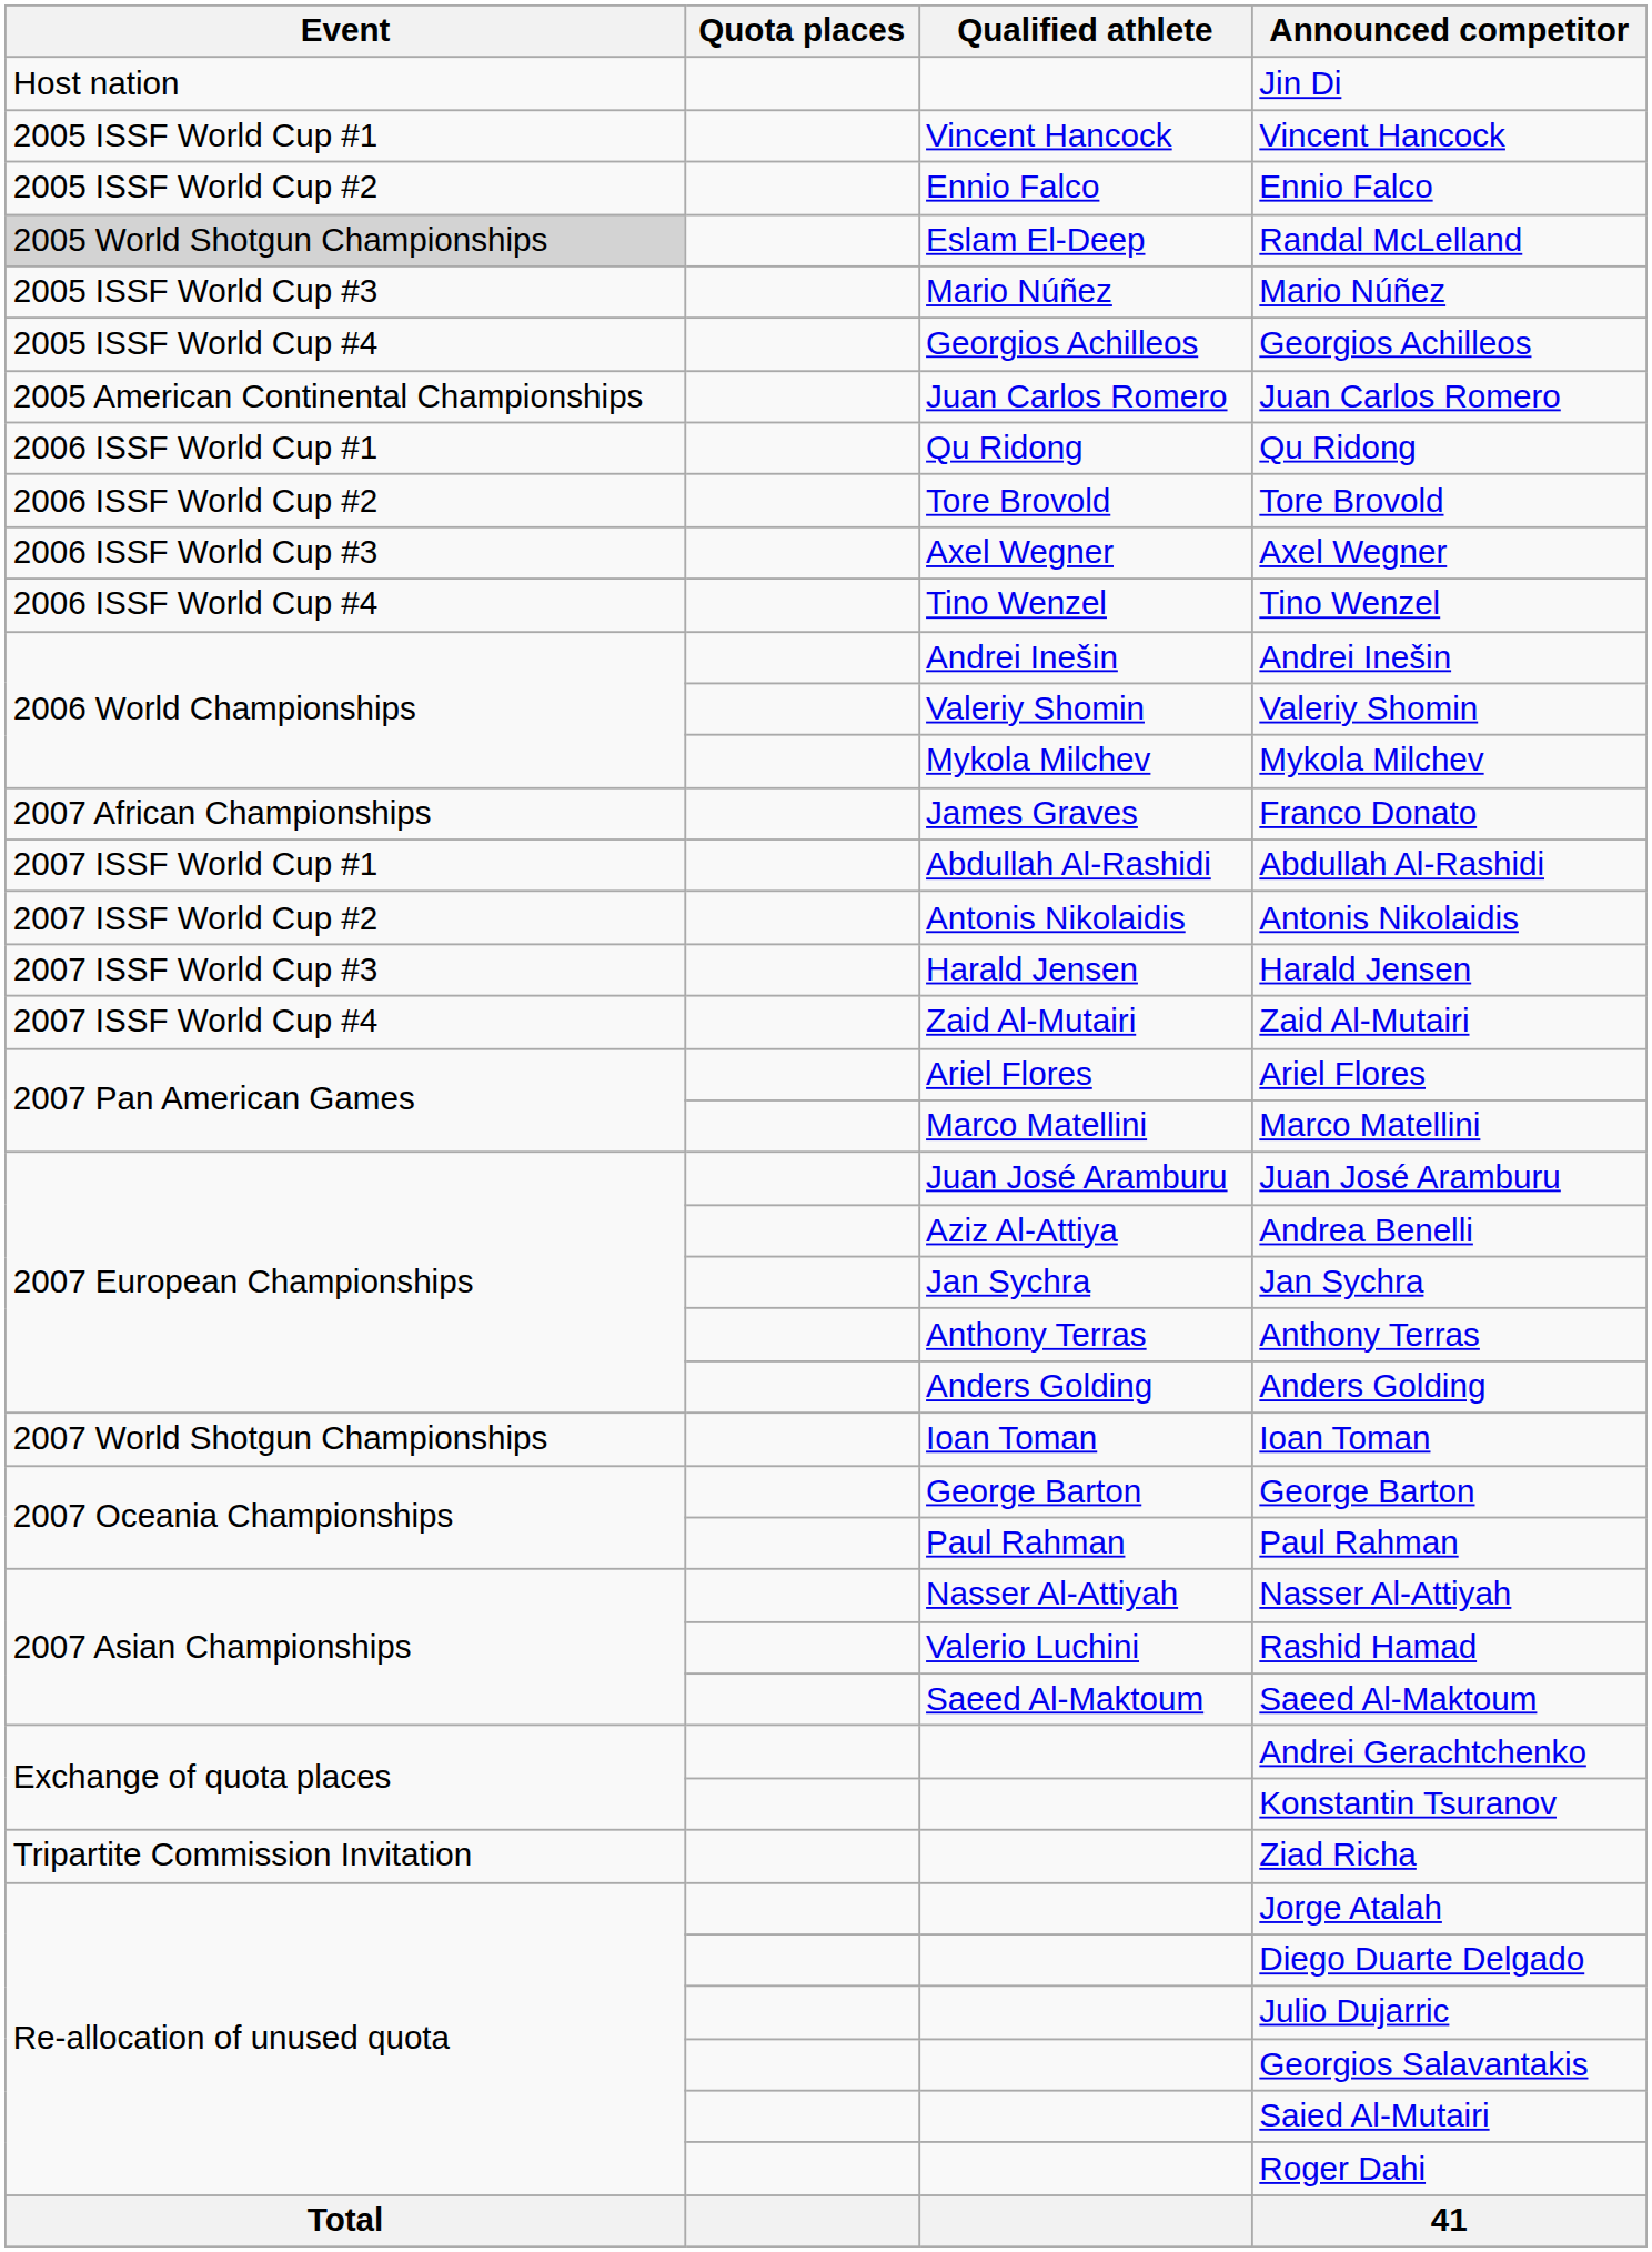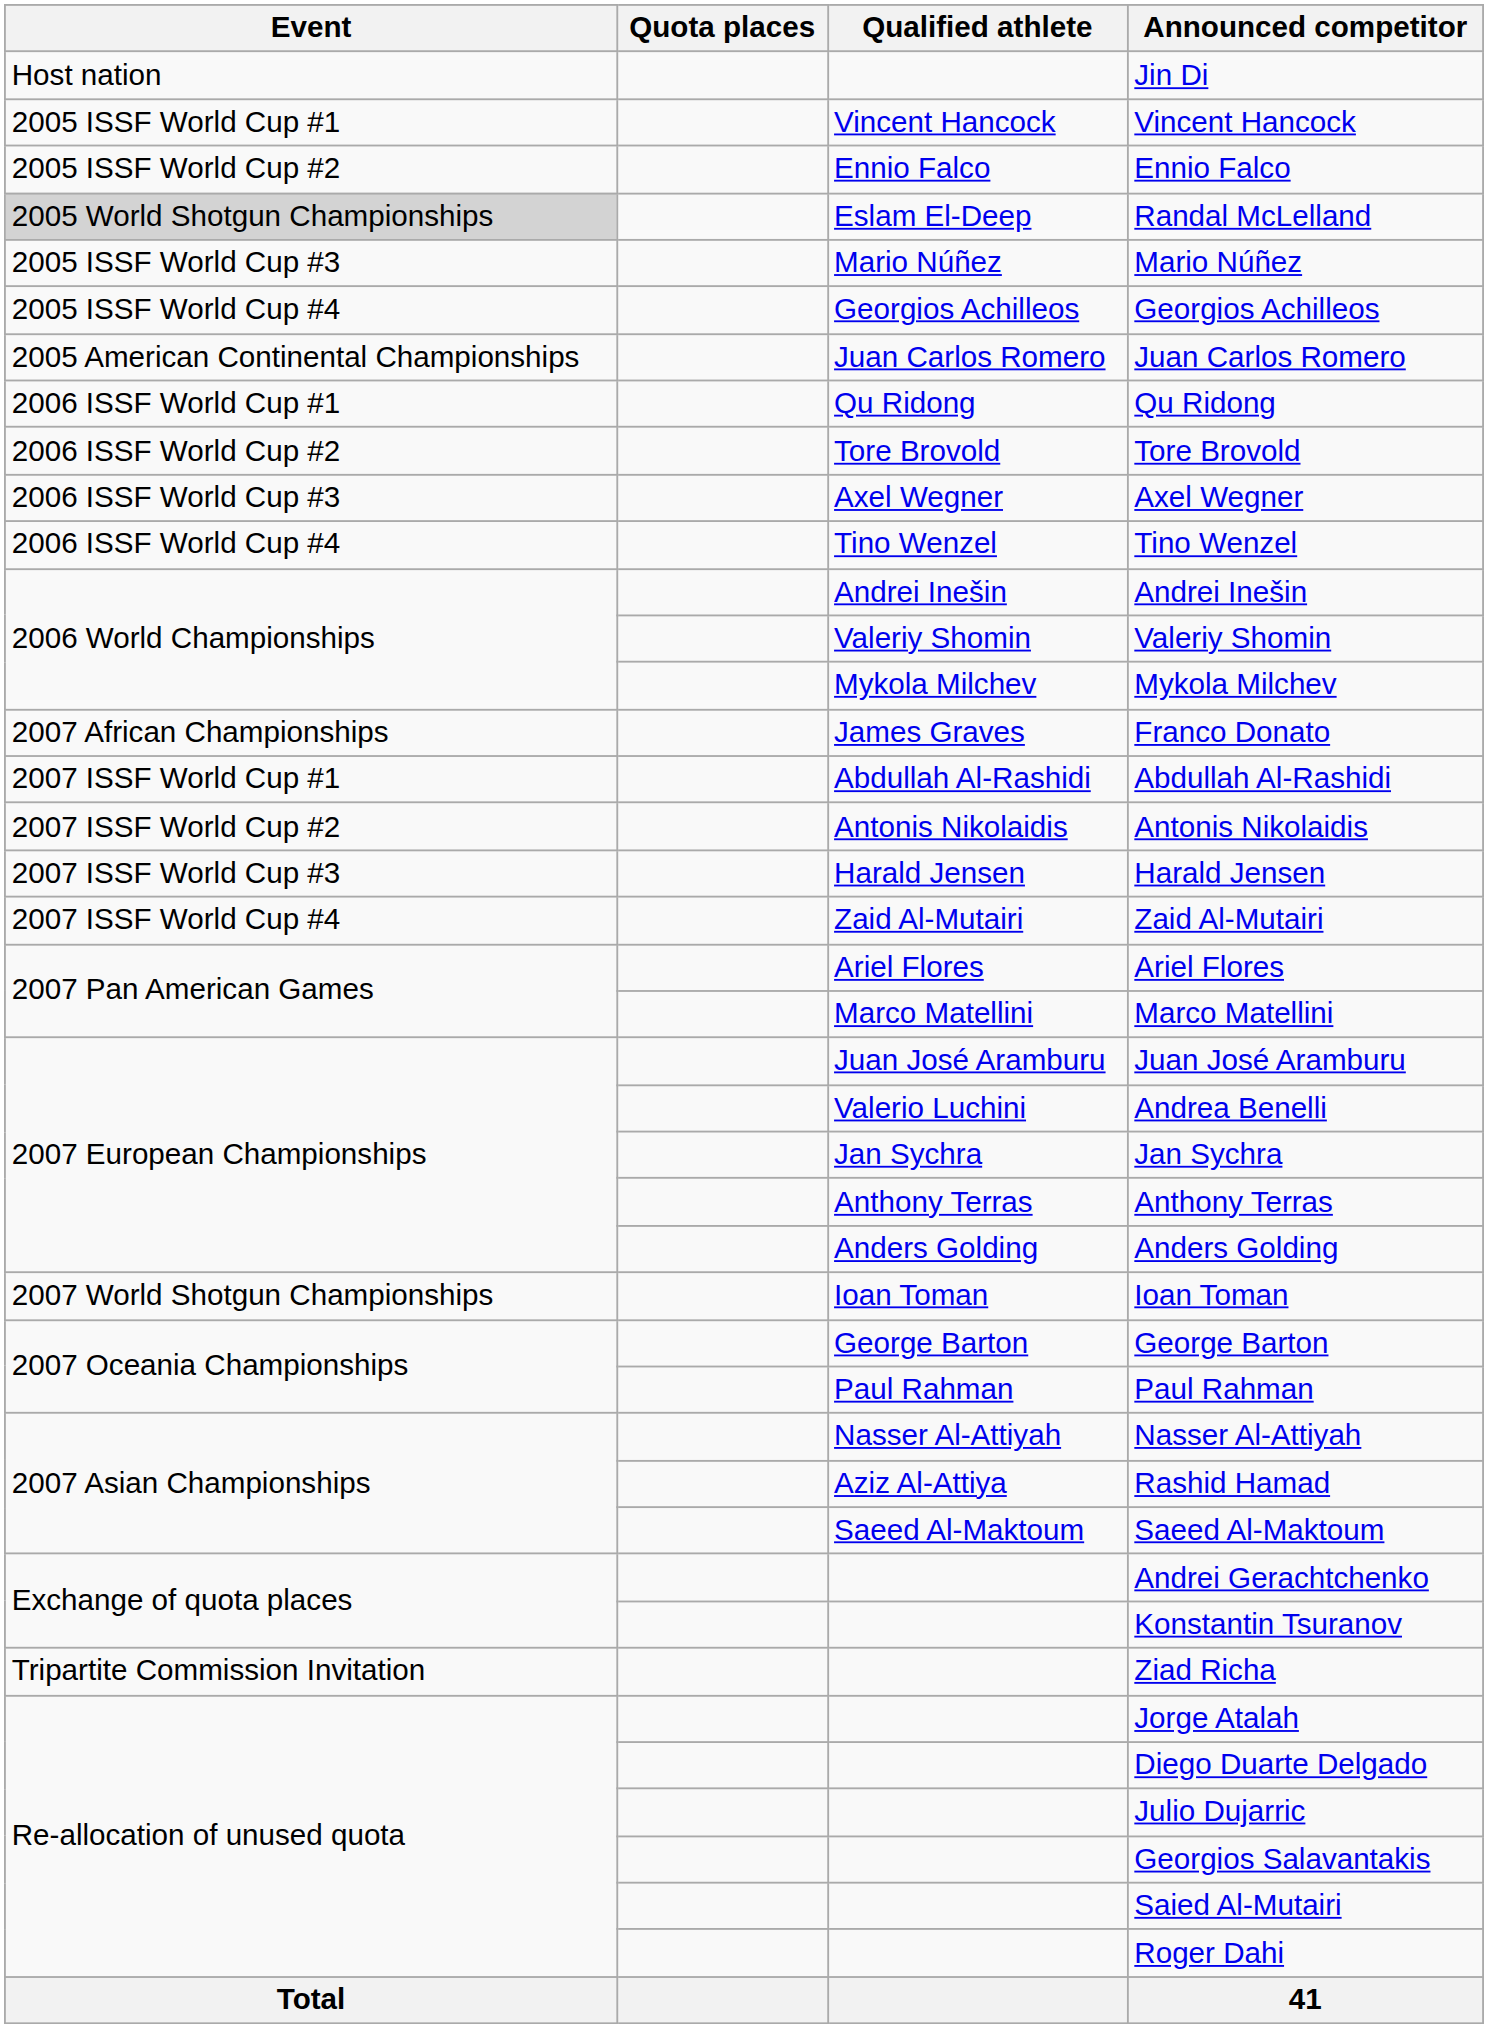Andrea Benelli | Qualified athlete: Aziz Al-Attiya -> Valerio Luchini
Rashid Hamad | Qualified athlete: Valerio Luchini -> Aziz Al-Attiya
